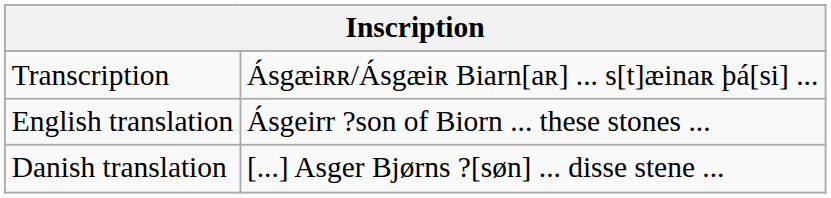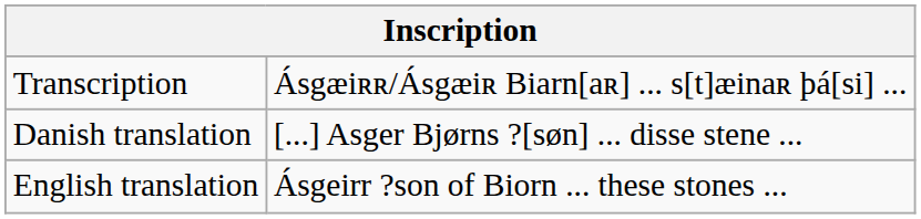rows swapped: Danish translation <-> English translation
